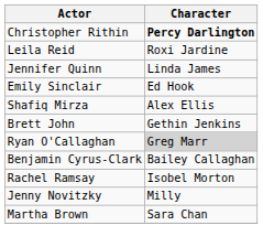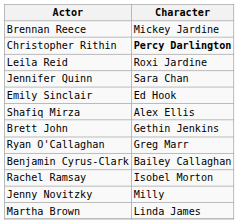+ row: Brennan Reece | Mickey Jardine
Jennifer Quinn | Character: Linda James -> Sara Chan
Ryan O'Callaghan | Character: lightgrey background -> no background
Martha Brown | Character: Sara Chan -> Linda James
